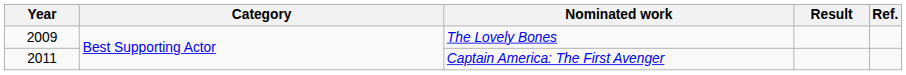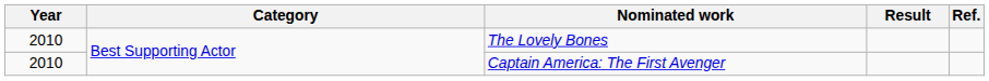The Lovely Bones | Year: 2009 -> 2010
Captain America: The First Avenger | Year: 2011 -> 2010
